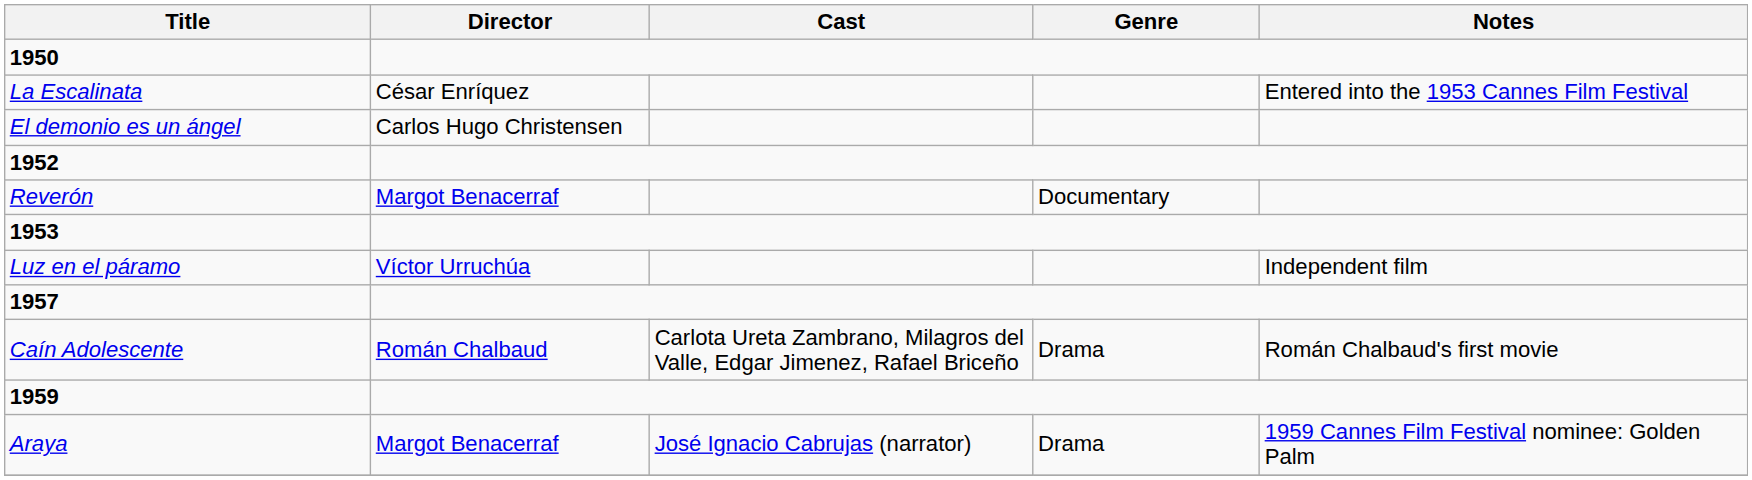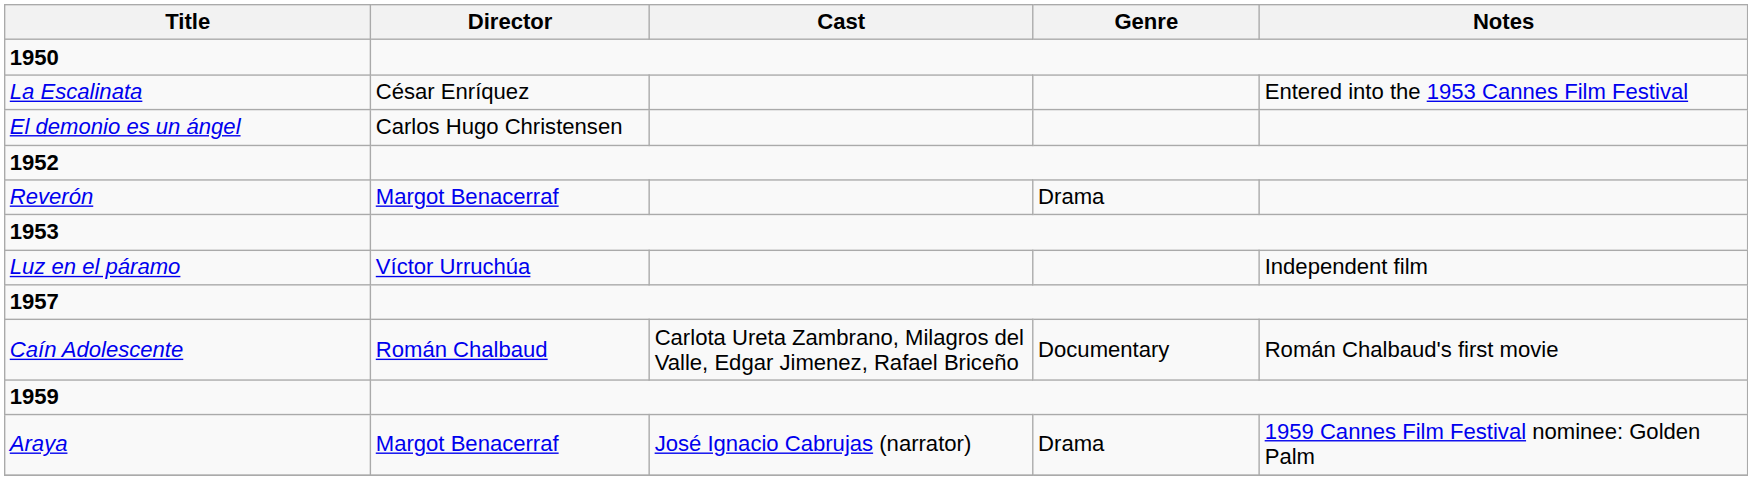Reverón | Genre: Documentary -> Drama
Caín Adolescente | Genre: Drama -> Documentary
